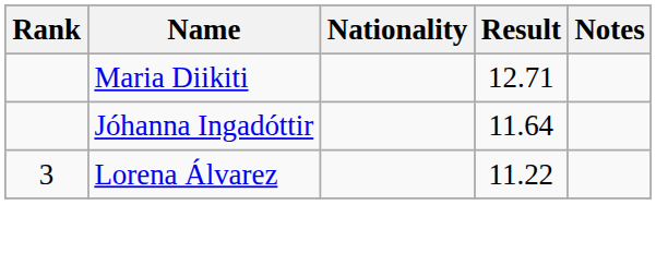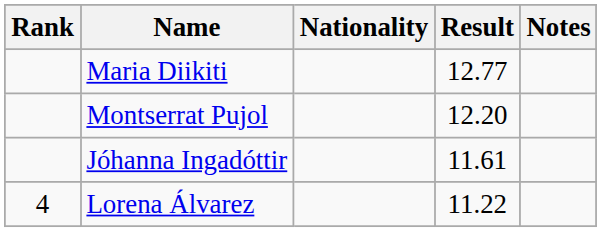Maria Diikiti | Result: 12.71 -> 12.77
+ row: Montserrat Pujol | 12.20
Jóhanna Ingadóttir | Result: 11.64 -> 11.61
Lorena Álvarez | Rank: 3 -> 4
